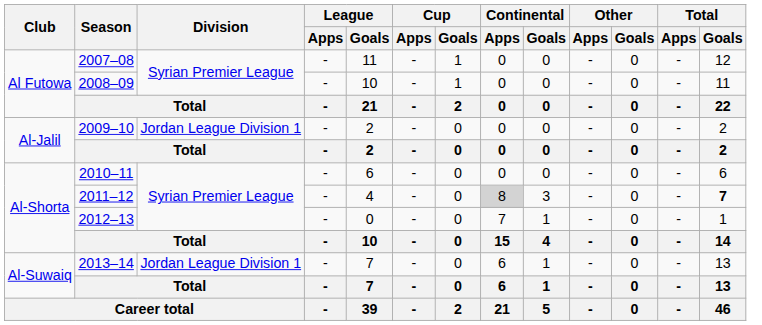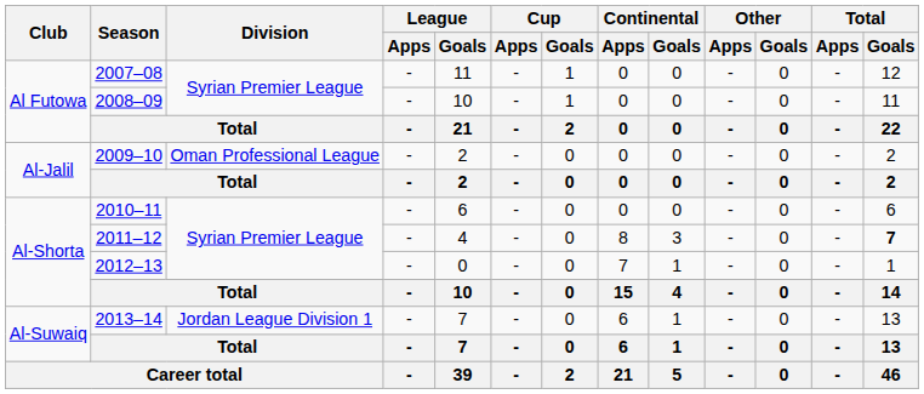2009–10 | Division: Jordan League Division 1 -> Oman Professional League
2011–12 | Continental / Apps: lightgrey background -> no background
